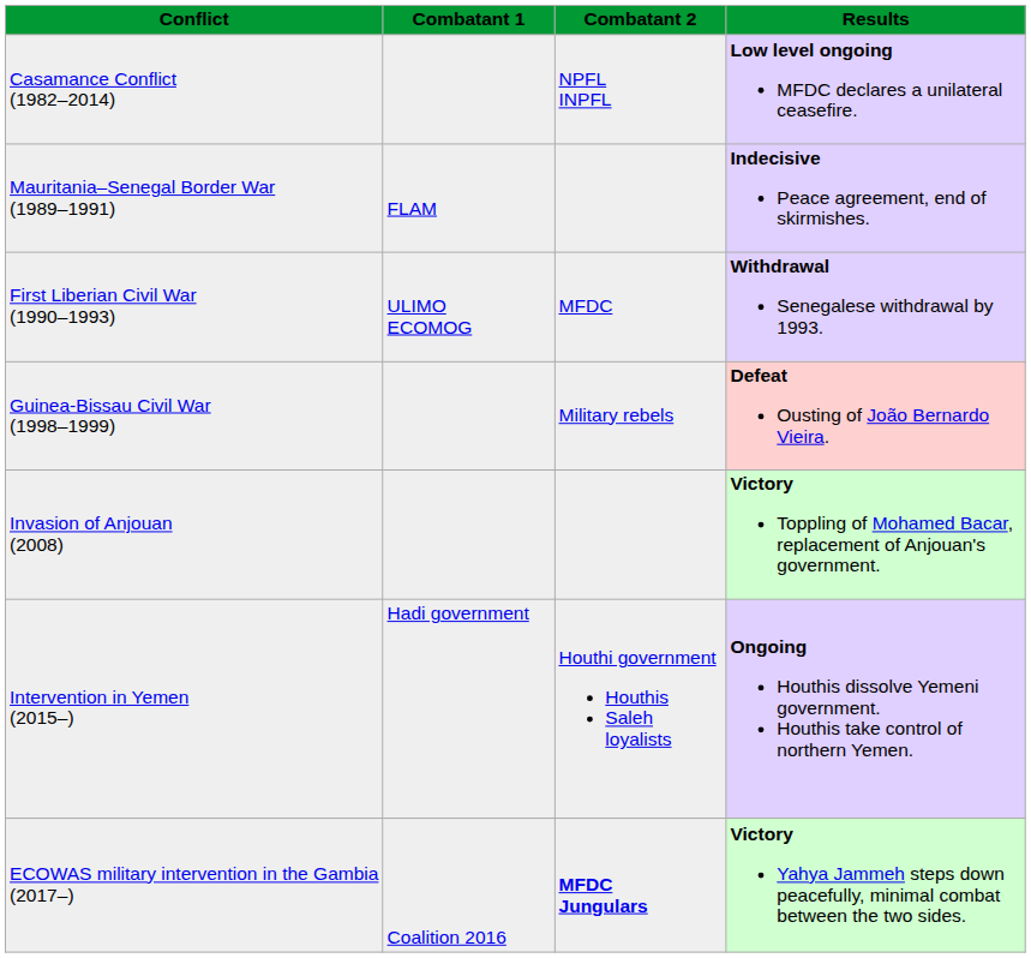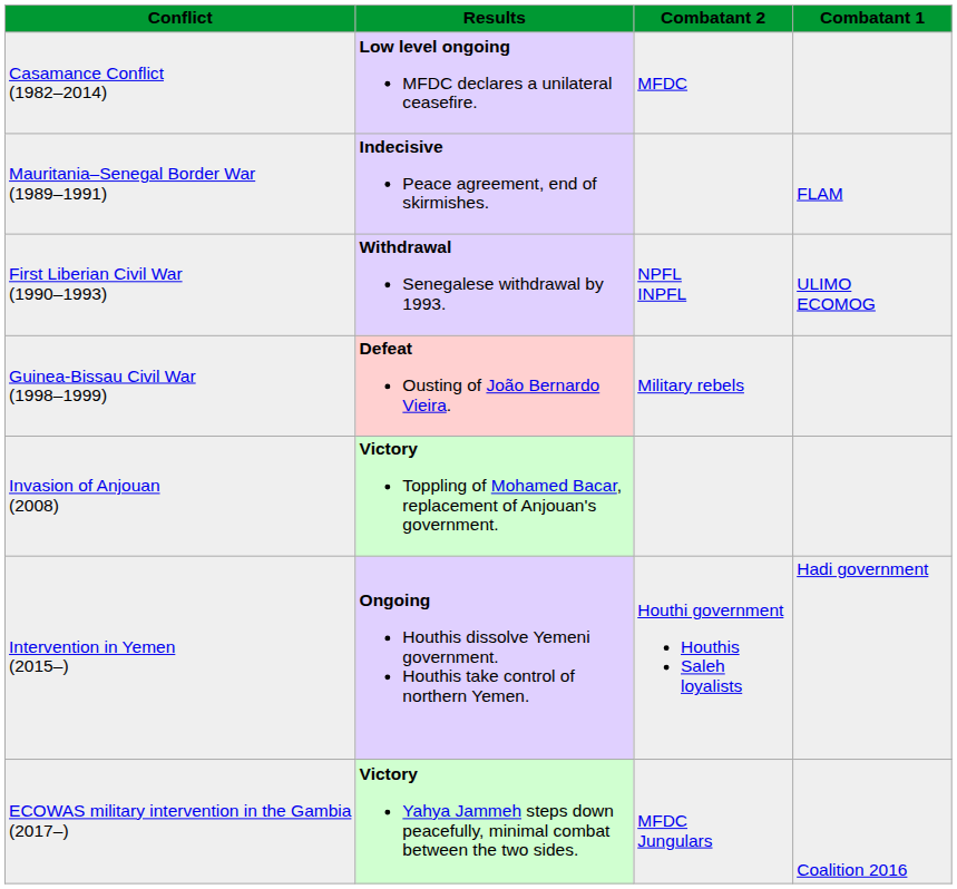columns swapped: Combatant 1 <-> Results
Casamance Conflict (1982–2014) | Combatant 2: NPFL INPFL -> MFDC
First Liberian Civil War (1990–1993) | Combatant 2: MFDC -> NPFL INPFL
ECOWAS military intervention in the Gambia (2017–) | Combatant 2: bold -> normal
